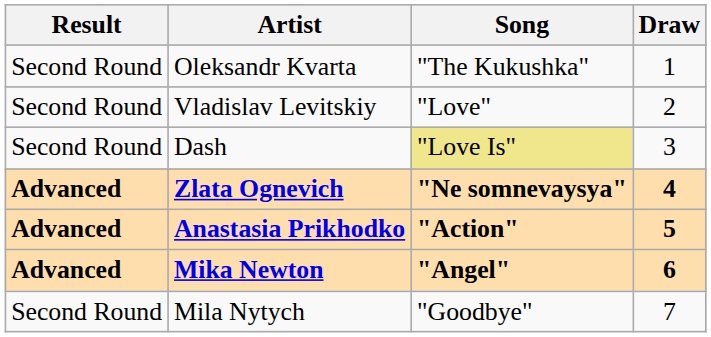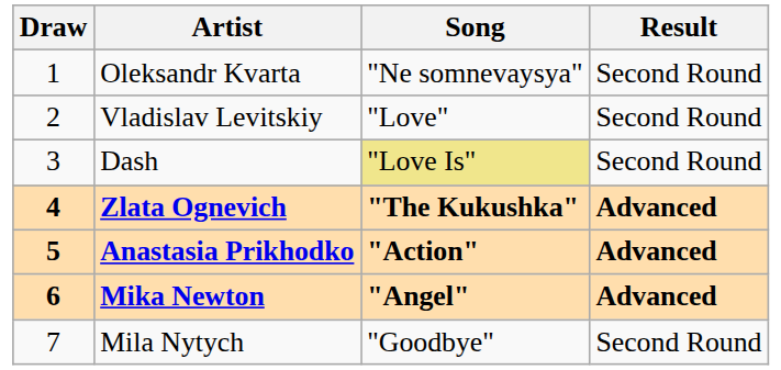columns swapped: Draw <-> Result
Oleksandr Kvarta | Song: "The Kukushka" -> "Ne somnevaysya"
Zlata Ognevich | Song: "Ne somnevaysya" -> "The Kukushka"
